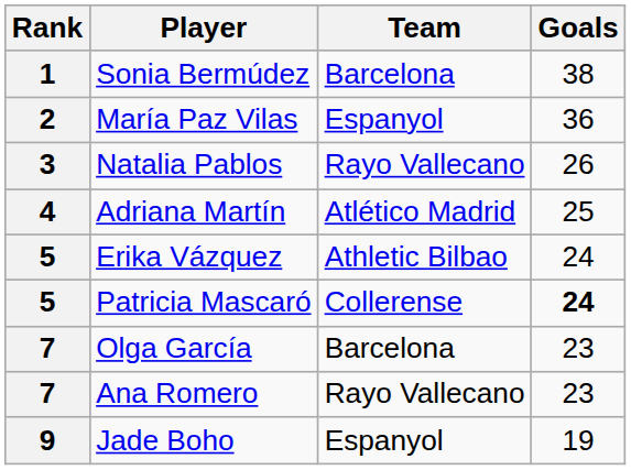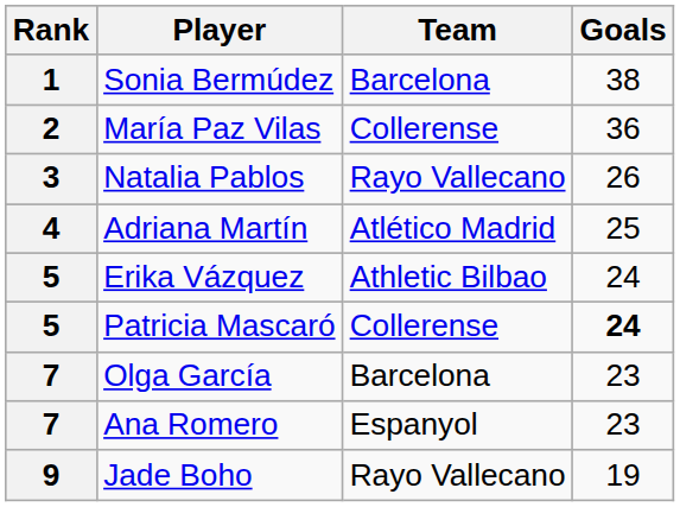María Paz Vilas | Team: Espanyol -> Collerense
Ana Romero | Team: Rayo Vallecano -> Espanyol
Jade Boho | Team: Espanyol -> Rayo Vallecano
